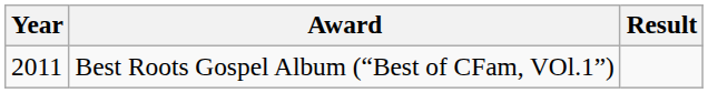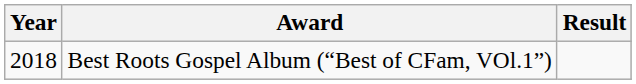Best Roots Gospel Album (“Best of CFam, VOl.1”) | Year: 2011 -> 2018
